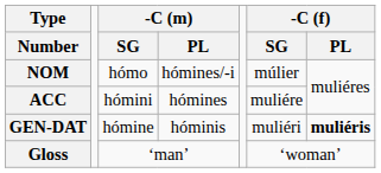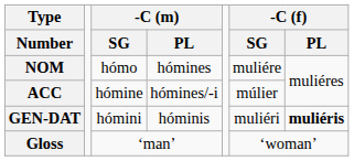NOM | -C (m) / PL: hómines/-i -> hómines
NOM | -C (f) / SG: múlier -> muliére
ACC | -C (m) / SG: hómini -> hómine
ACC | -C (m) / PL: hómines -> hómines/-i
ACC | -C (f) / SG: muliére -> múlier
GEN-DAT | -C (m) / SG: hómine -> hómini
